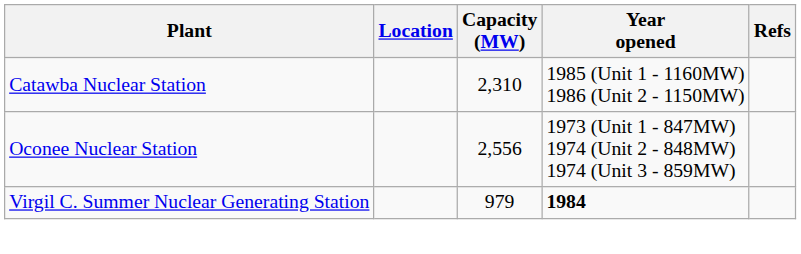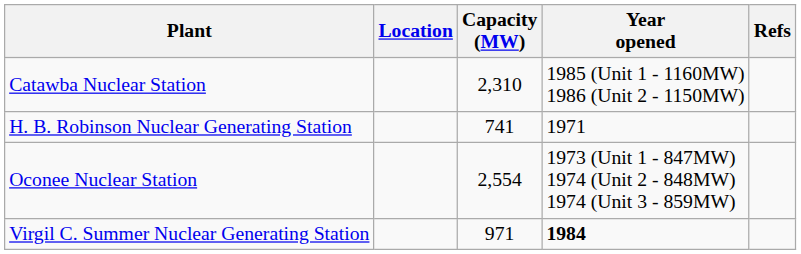+ row: H. B. Robinson Nuclear Generating Station | 741 | 1971
Oconee Nuclear Station | Capacity (MW): 2,556 -> 2,554
Virgil C. Summer Nuclear Generating Station | Capacity (MW): 979 -> 971
